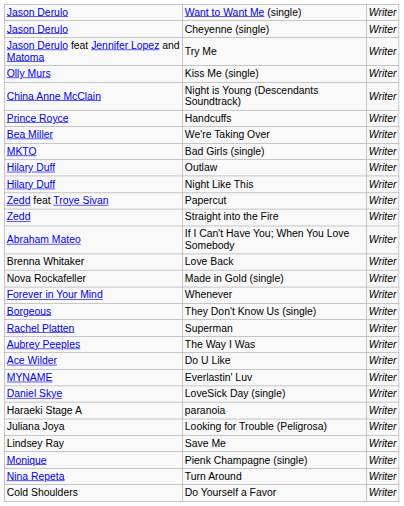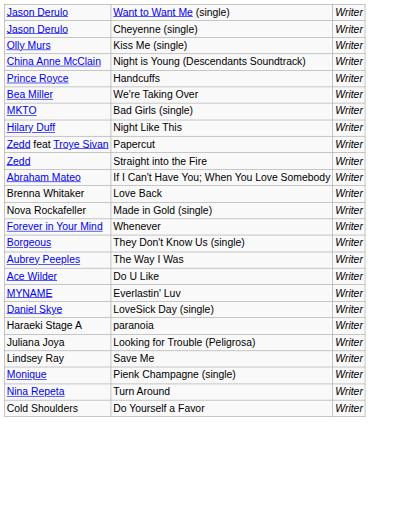- row: Jason Derulo feat Jennifer Lopez and Matoma | Try Me | Writer
- row: Hilary Duff | Outlaw | Writer
- row: Rachel Platten | Superman | Writer
